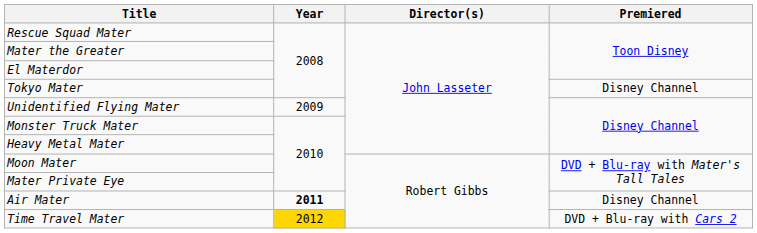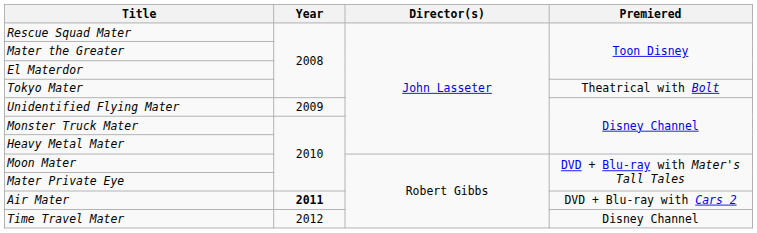Tokyo Mater | Premiered: Disney Channel -> Theatrical with Bolt
Air Mater | Premiered: Disney Channel -> DVD + Blu-ray with Cars 2
Time Travel Mater | Year: gold background -> no background
Time Travel Mater | Premiered: DVD + Blu-ray with Cars 2 -> Disney Channel
